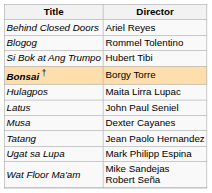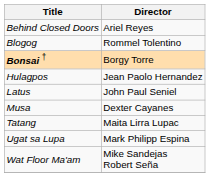- row: Si Bok at Ang Trumpo | Hubert Tibi
Hulagpos | Director: Maita Lirra Lupac -> Jean Paolo Hernandez
Tatang | Director: Jean Paolo Hernandez -> Maita Lirra Lupac
